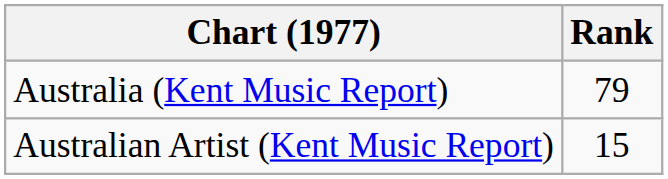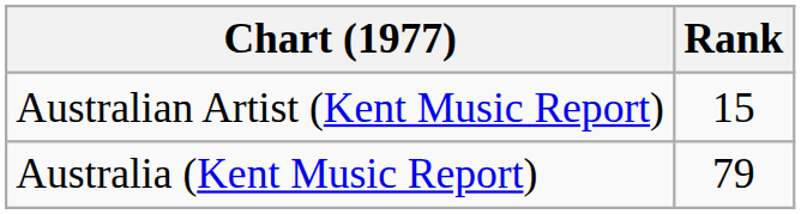rows swapped: Australia (Kent Music Report) <-> Australian Artist (Kent Music Report)
